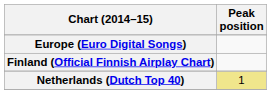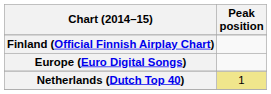rows swapped: Europe (Euro Digital Songs) <-> Finland (Official Finnish Airplay Chart)
